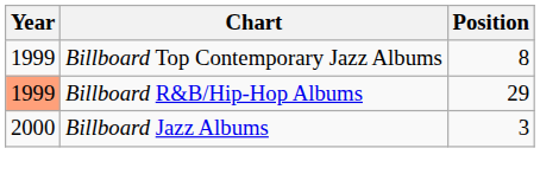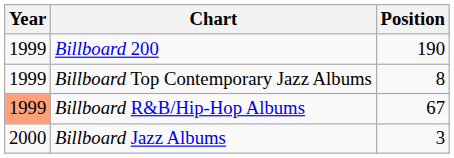+ row: 1999 | Billboard 200 | 190
Billboard R&B/Hip-Hop Albums | Position: 29 -> 67
